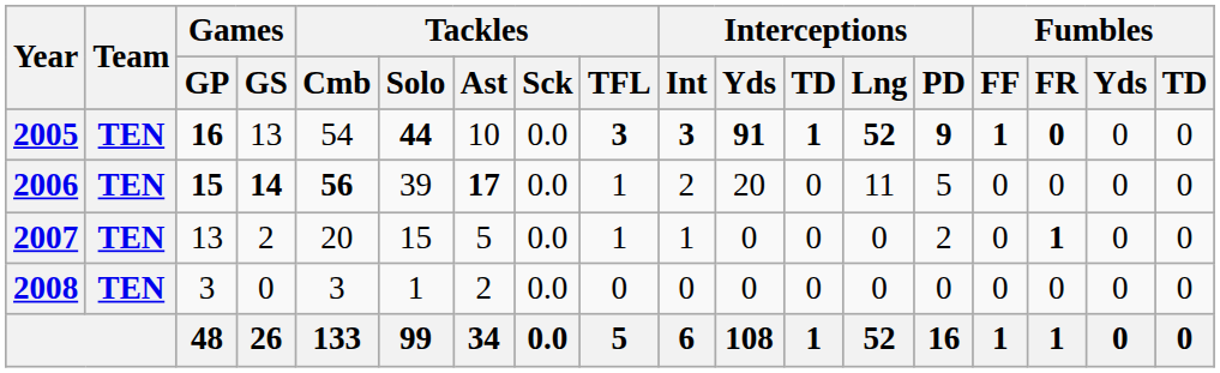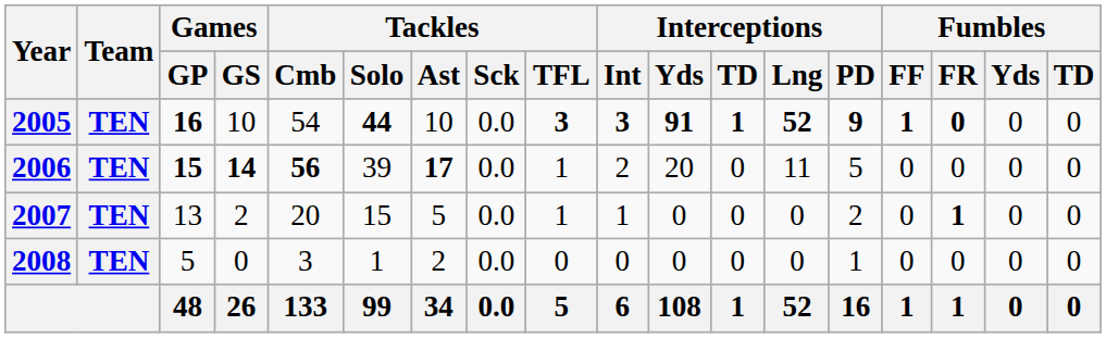2005 | Games / GS: 13 -> 10
2008 | Games / GP: 3 -> 5
2008 | Interceptions / PD: 0 -> 1
